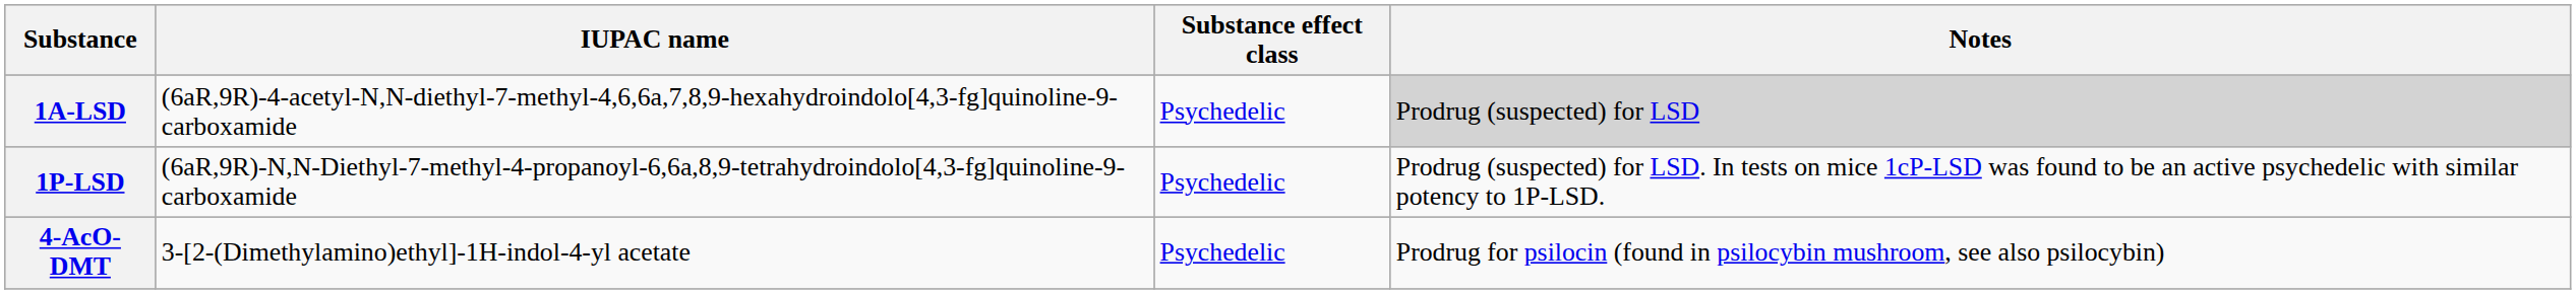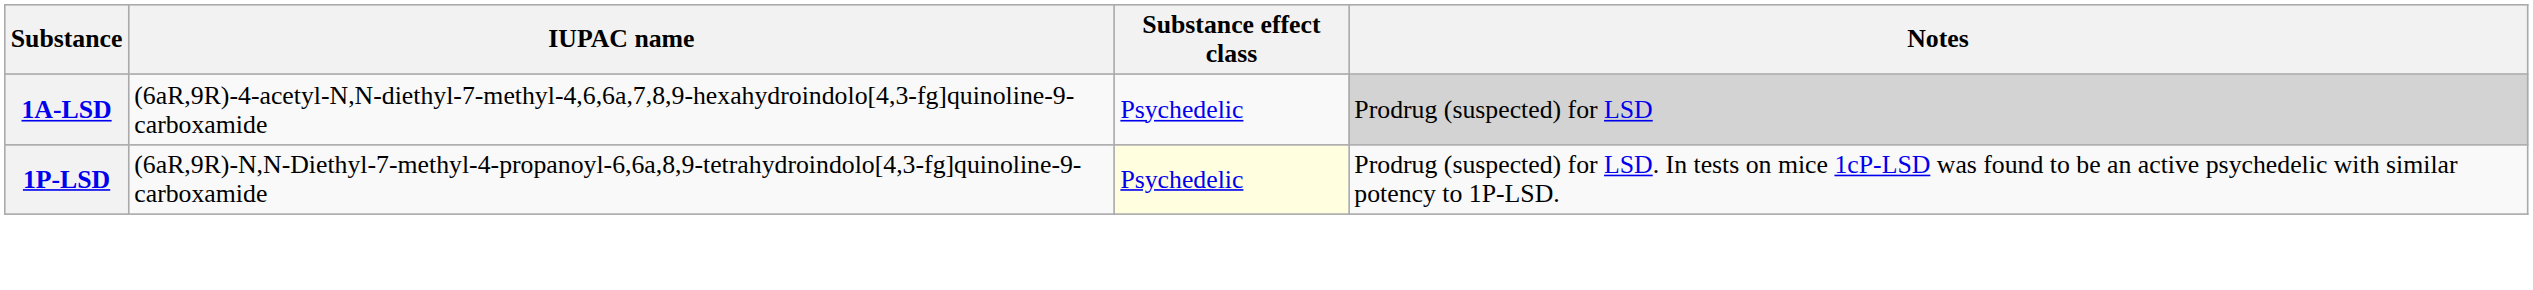1P-LSD | Substance effect class: no background -> lightyellow background
- row: 4-AcO-DMT | 3-[2-(Dimethylamino)ethyl]-1H-indol-4-yl acetate | Psychedelic | Prodrug for psilocin (found in psilocybin mushroom, see also psilocybin)
